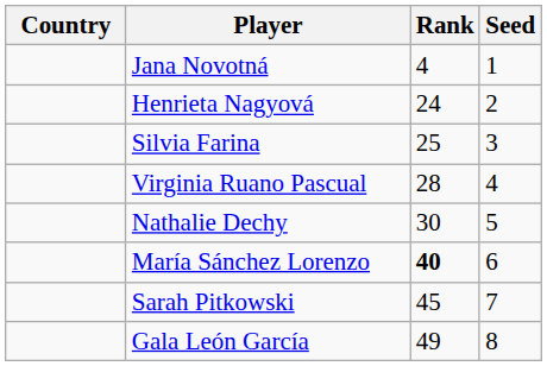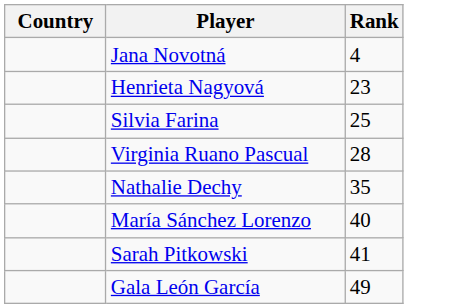- column: Seed | 1 | 2 | 3 | 4 | 5 | 6 | 7 | 8
Henrieta Nagyová | Rank: 24 -> 23
Nathalie Dechy | Rank: 30 -> 35
María Sánchez Lorenzo | Rank: bold -> normal
Sarah Pitkowski | Rank: 45 -> 41
